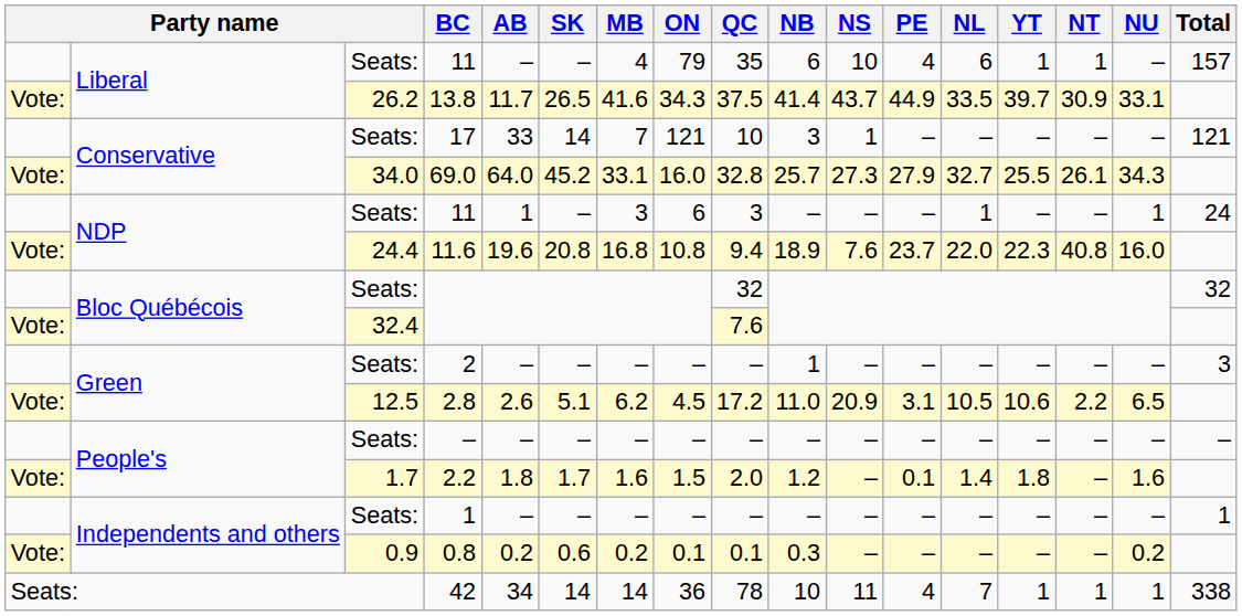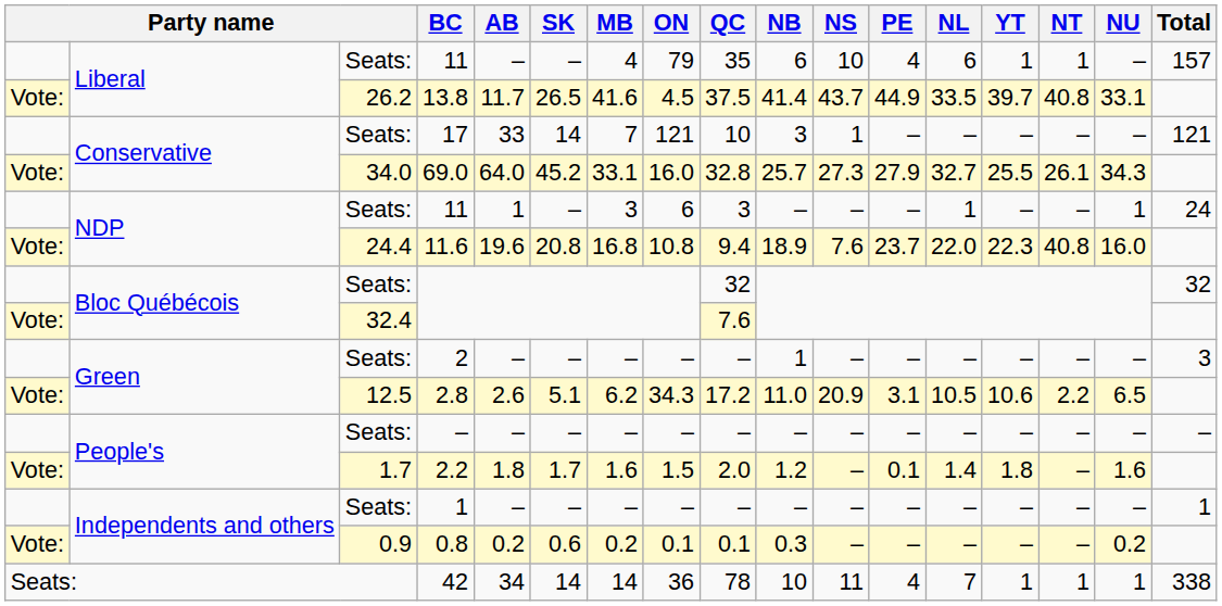13.8 | ON: 34.3 -> 4.5
13.8 | NT: 30.9 -> 40.8
2.8 | ON: 4.5 -> 34.3
